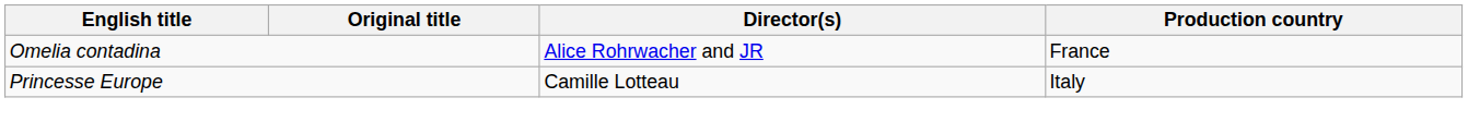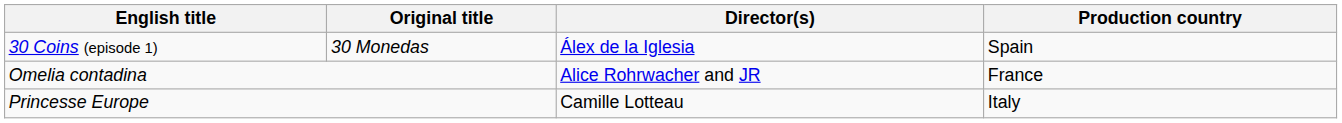+ row: 30 Coins (episode 1) | 30 Monedas | Álex de la Iglesia | Spain
